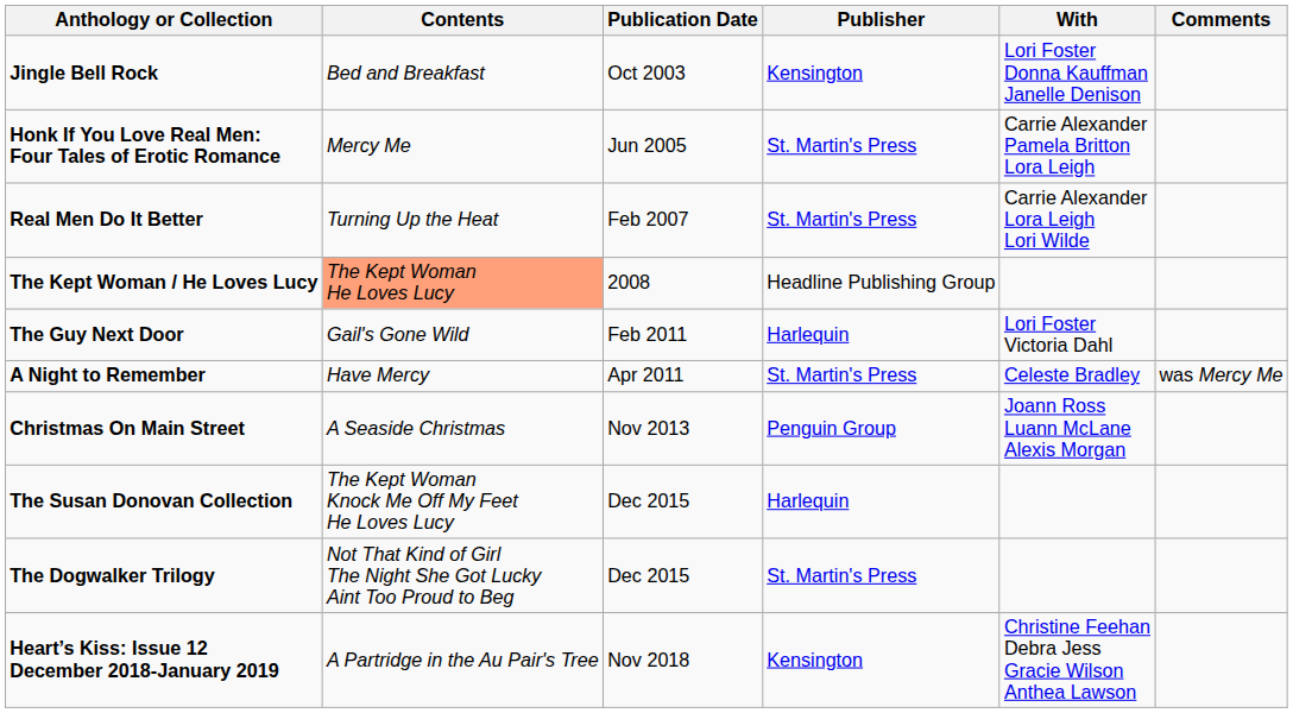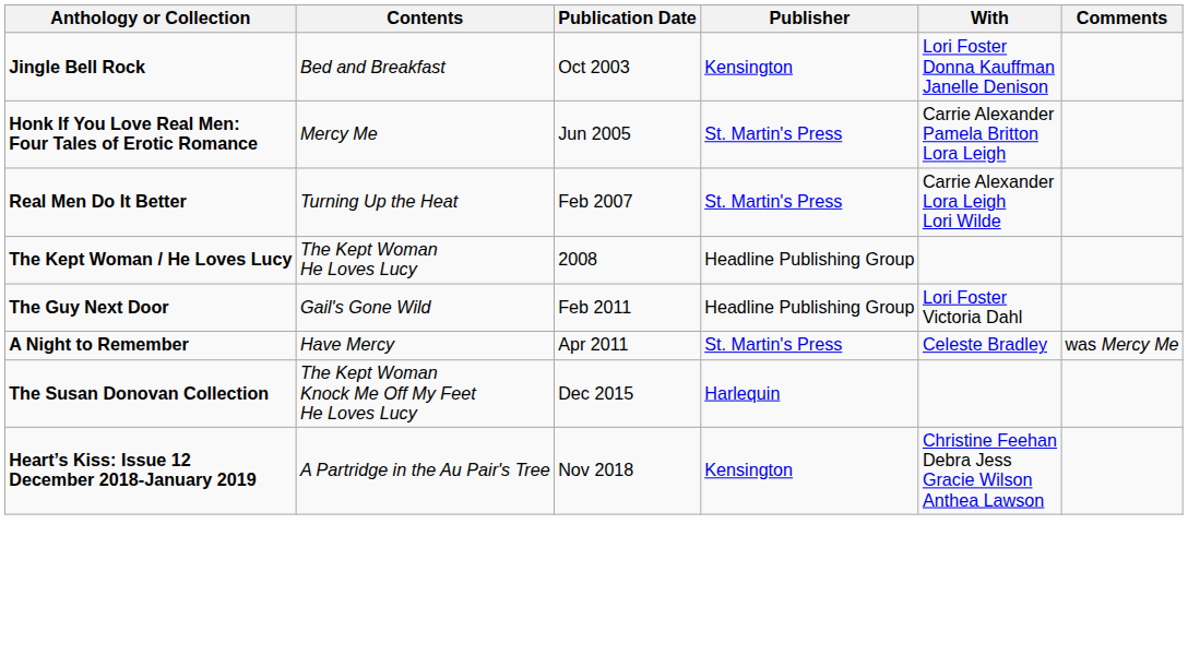The Kept Woman / He Loves Lucy | Contents: lightsalmon background -> no background
The Guy Next Door | Publisher: Harlequin -> Headline Publishing Group
- row: Christmas On Main Street | A Seaside Christmas | Nov 2013 | Penguin Group | Joann Ross Luann McLane Alexis Morgan
- row: The Dogwalker Trilogy | Not That Kind of Girl The Night She Got Lucky Aint Too Proud to Beg | Dec 2015 | St. Martin's Press
